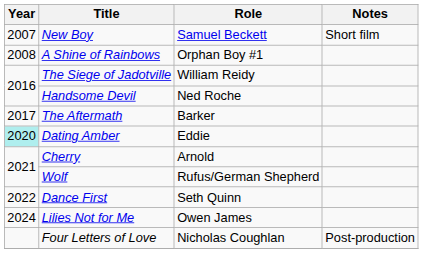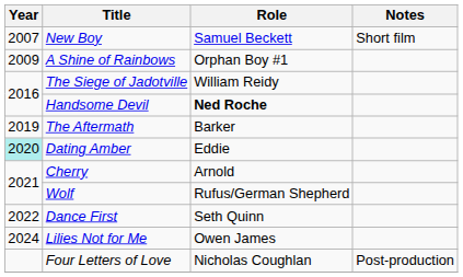A Shine of Rainbows | Year: 2008 -> 2009
Handsome Devil | Role: normal -> bold
The Aftermath | Year: 2017 -> 2019
